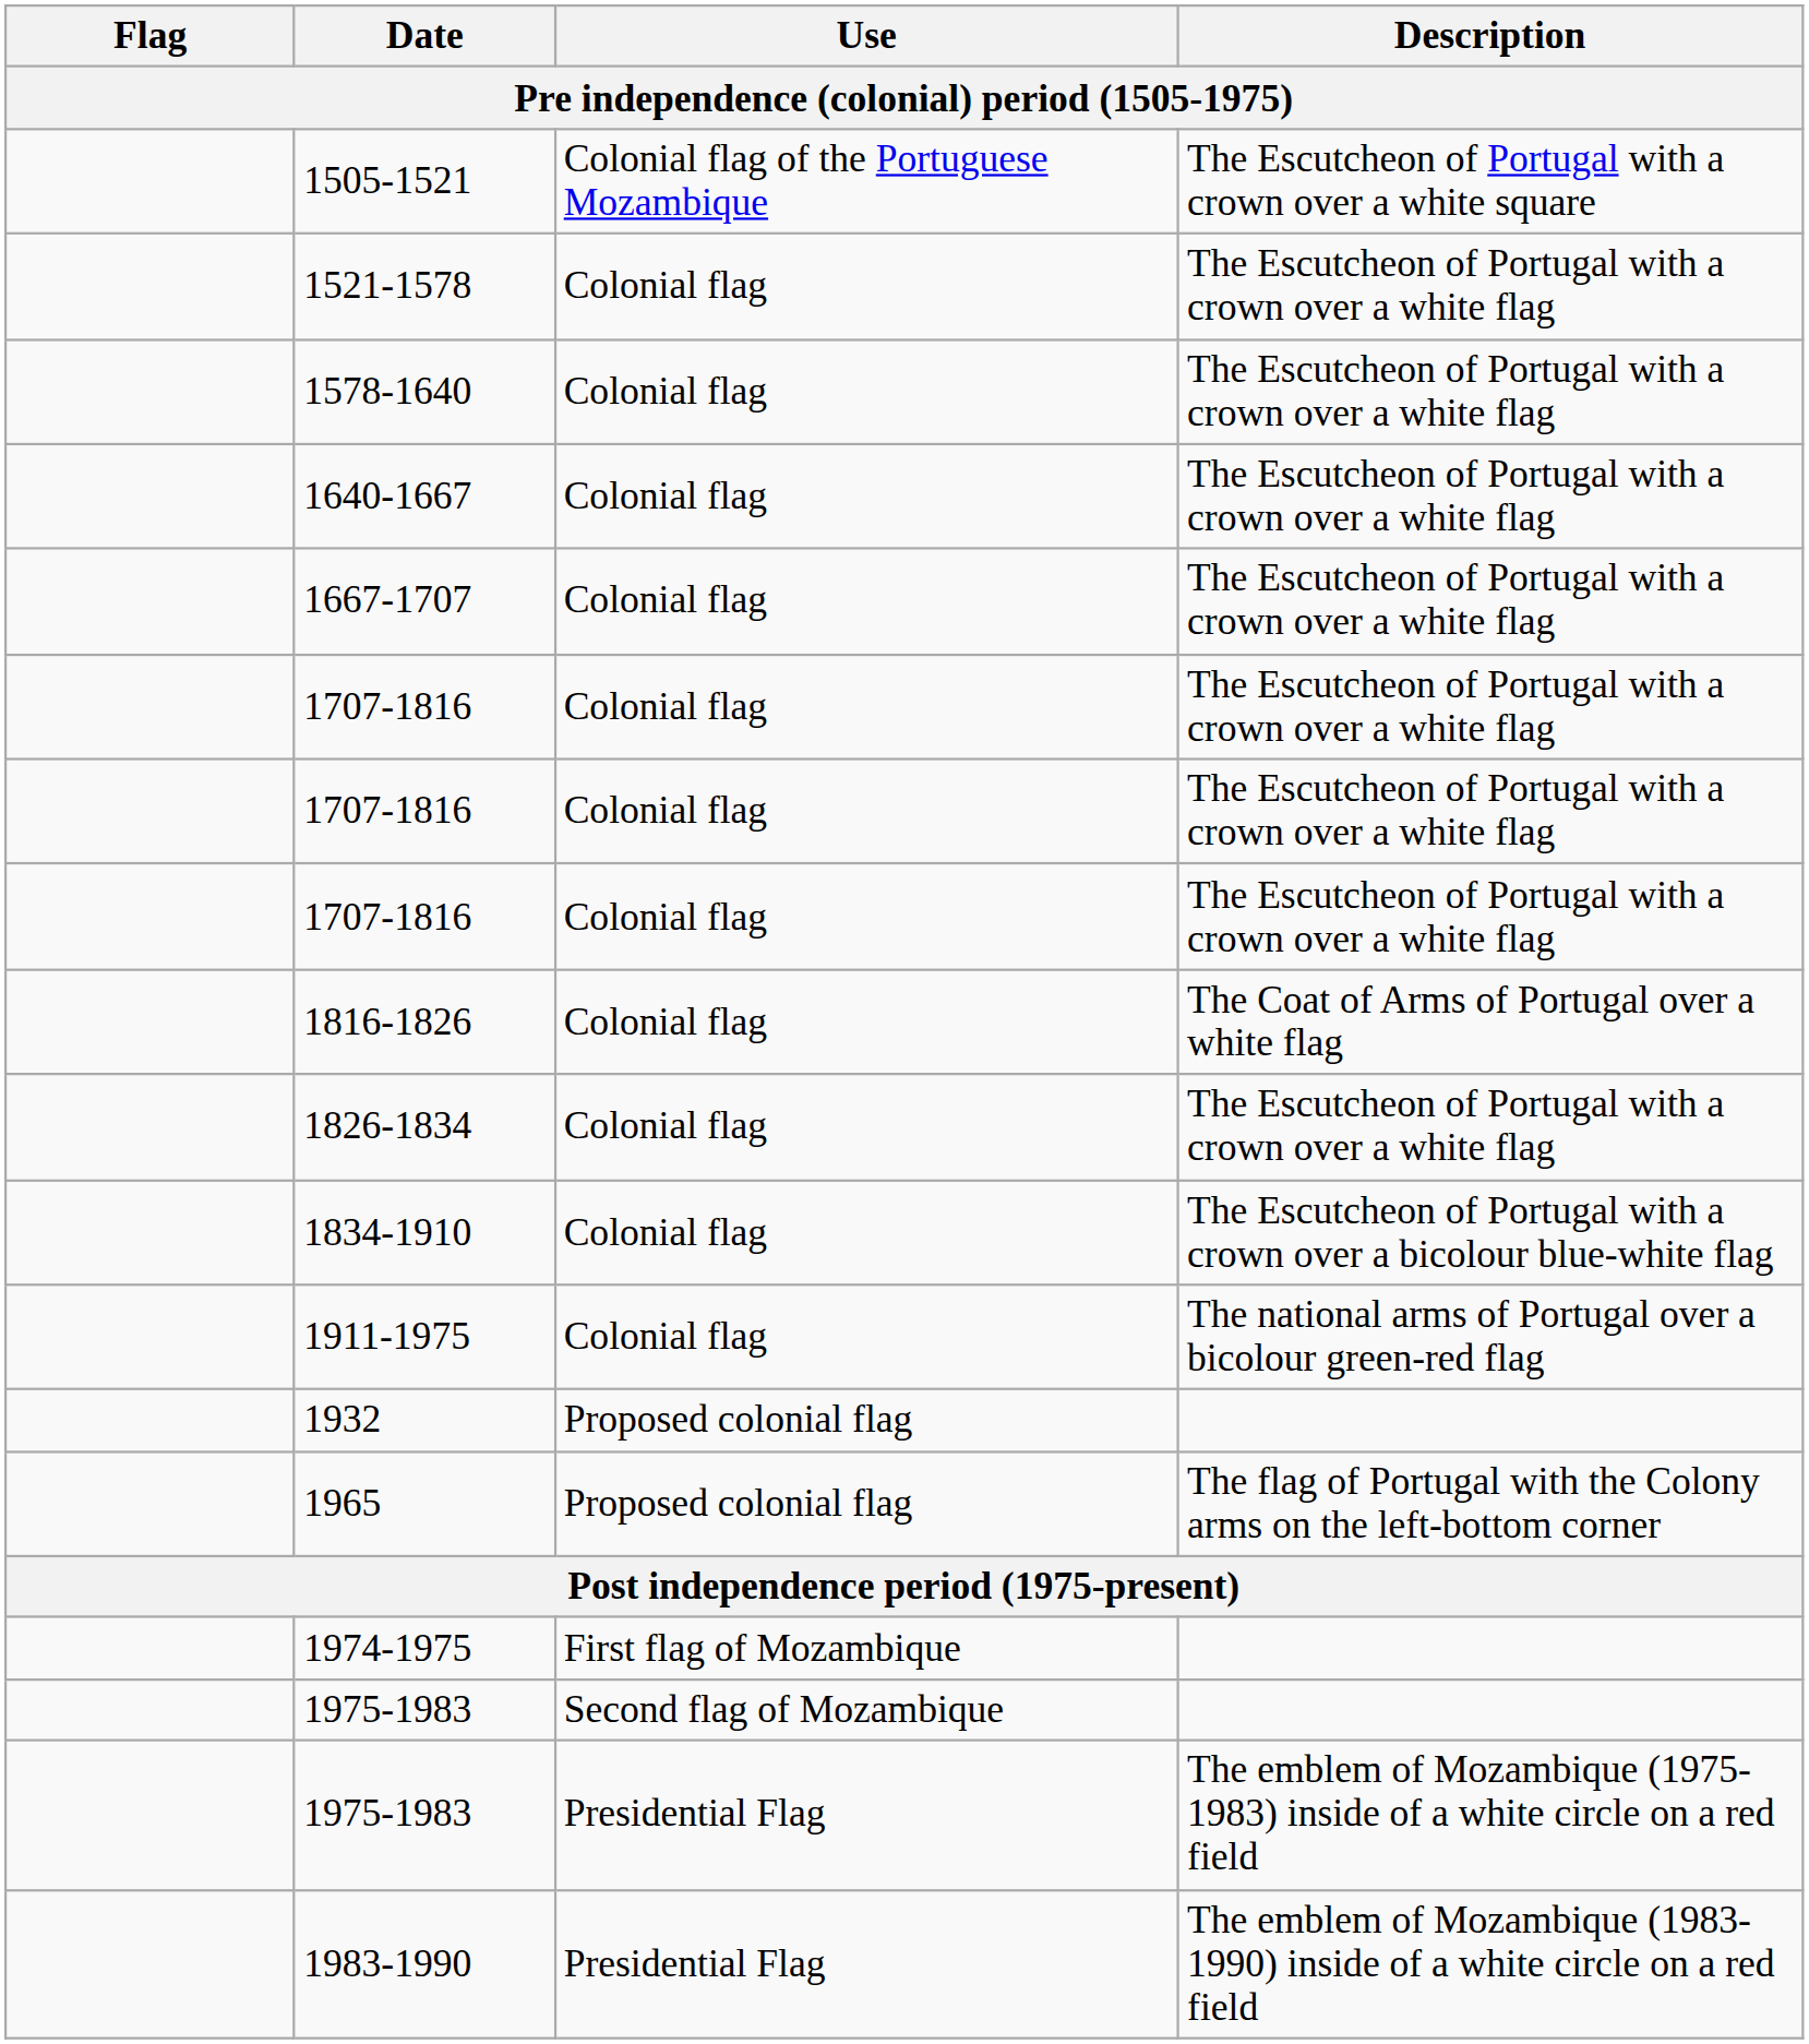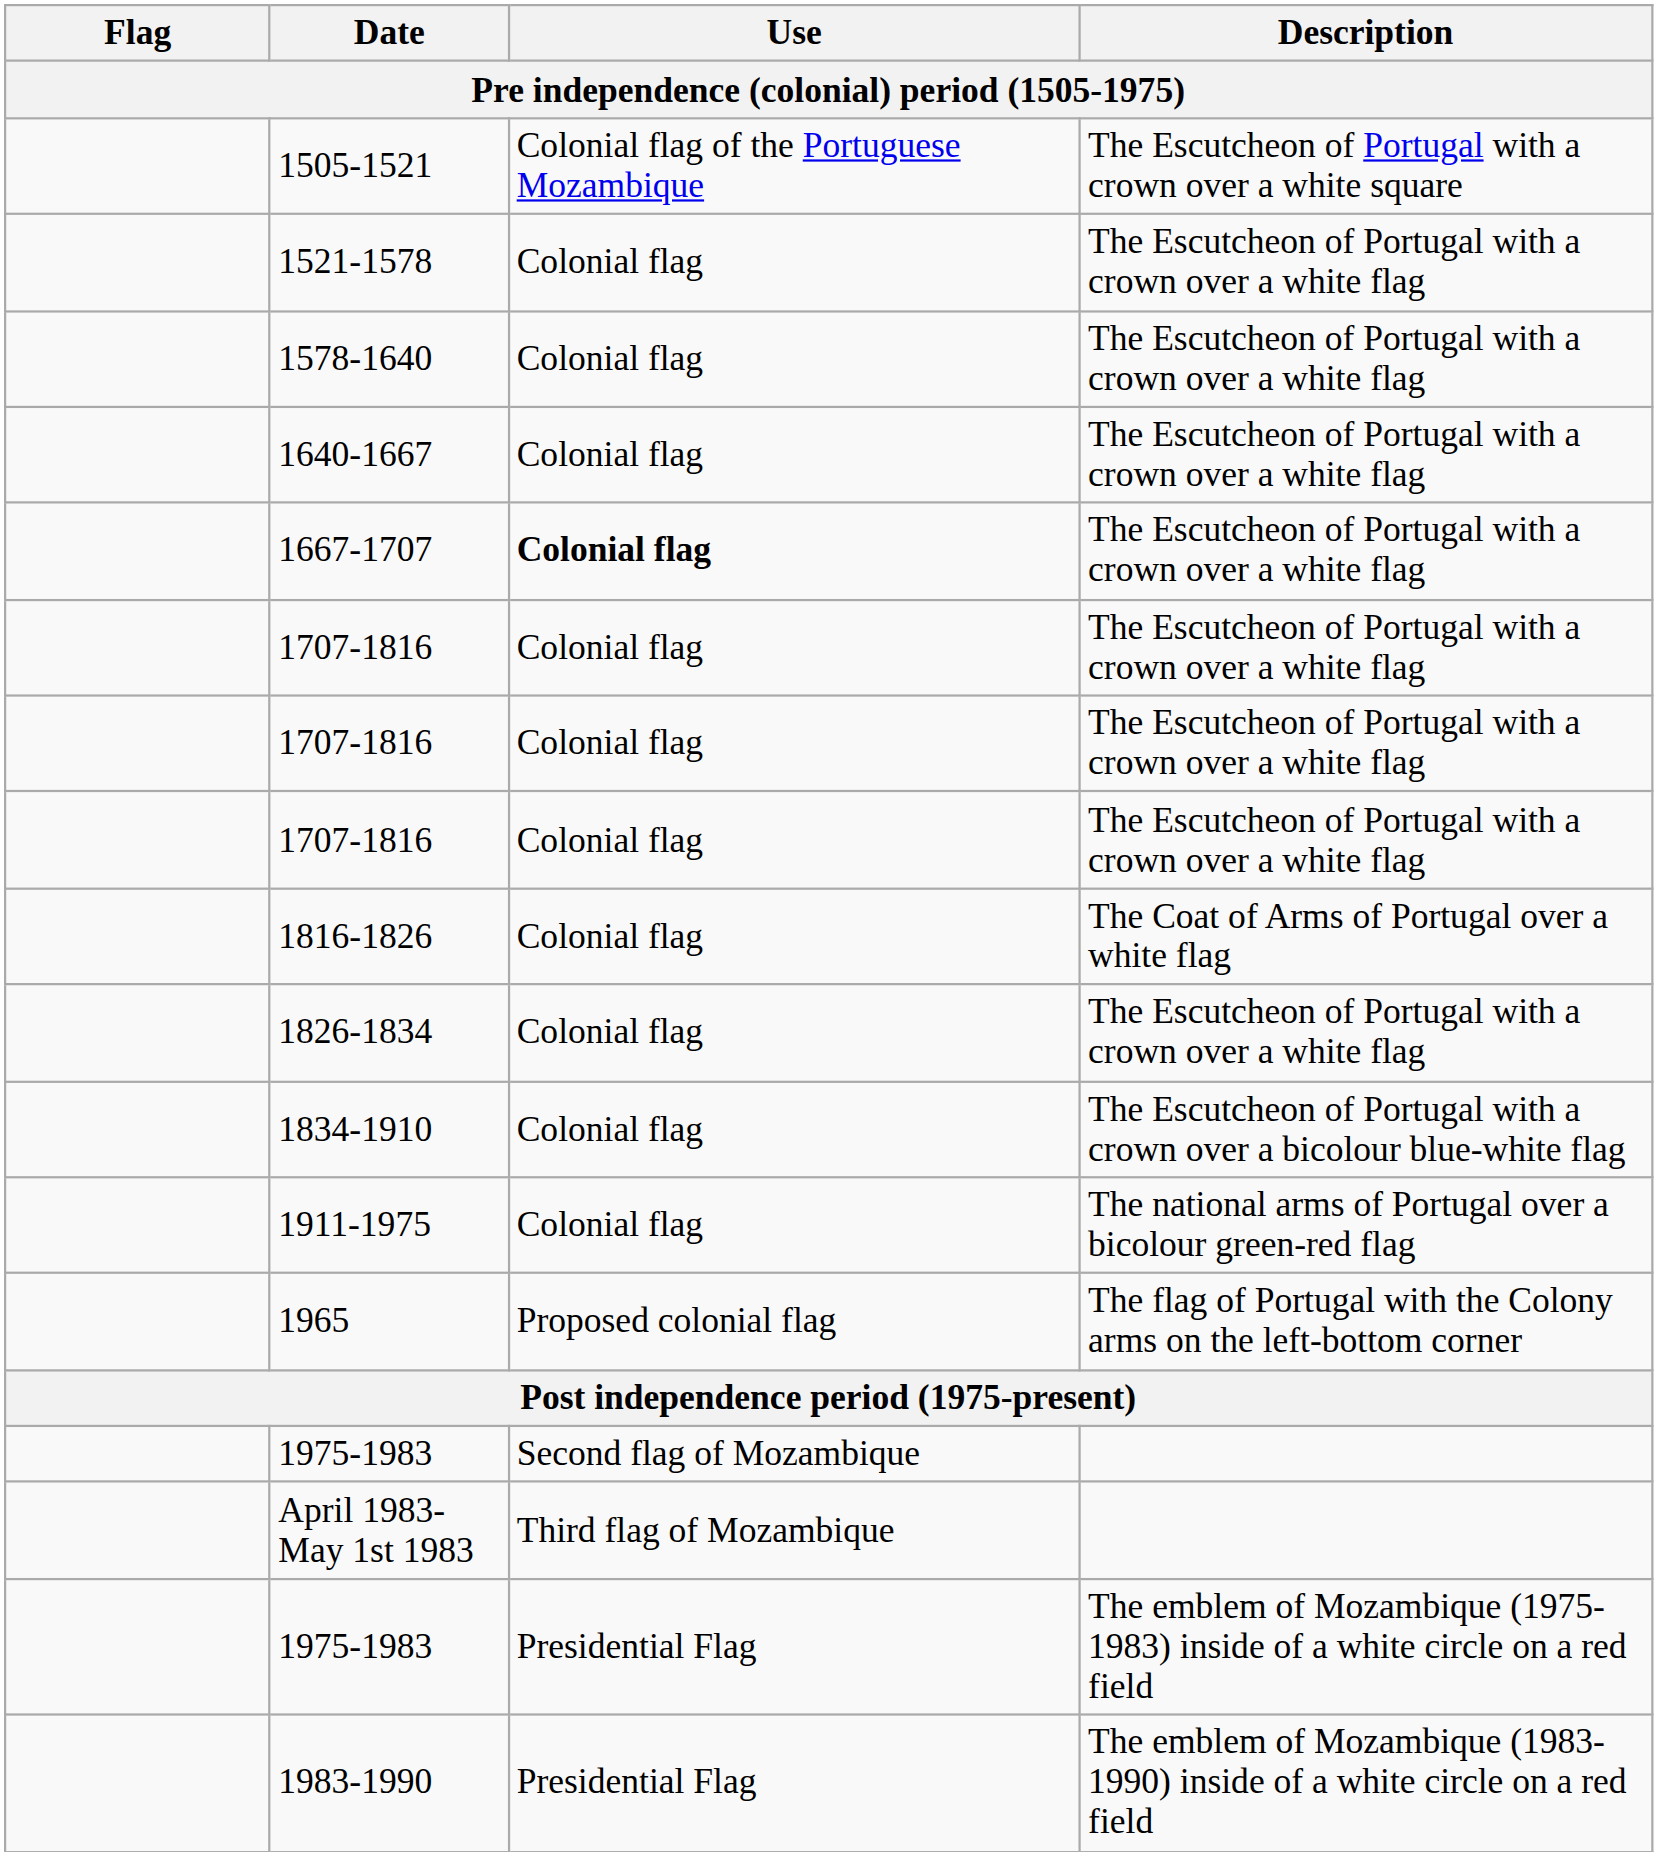1667-1707 | Use: normal -> bold
- row: 1932 | Proposed colonial flag
- row: 1974-1975 | First flag of Mozambique
+ row: April 1983-May 1st 1983 | Third flag of Mozambique
